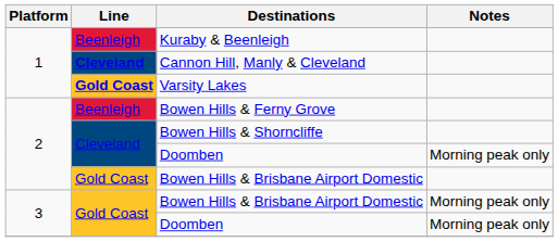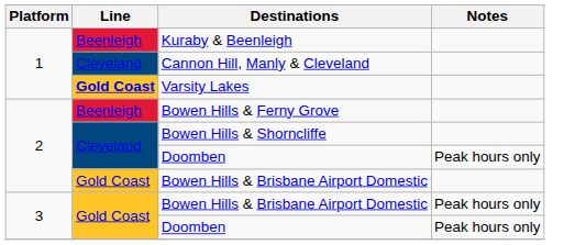Cannon Hill, Manly & Cleveland | Line: bold -> normal
2 / Doomben | Notes: Morning peak only -> Peak hours only
3 / Bowen Hills & Brisbane Airport Domestic | Notes: Morning peak only -> Peak hours only
3 / Doomben | Notes: Morning peak only -> Peak hours only
